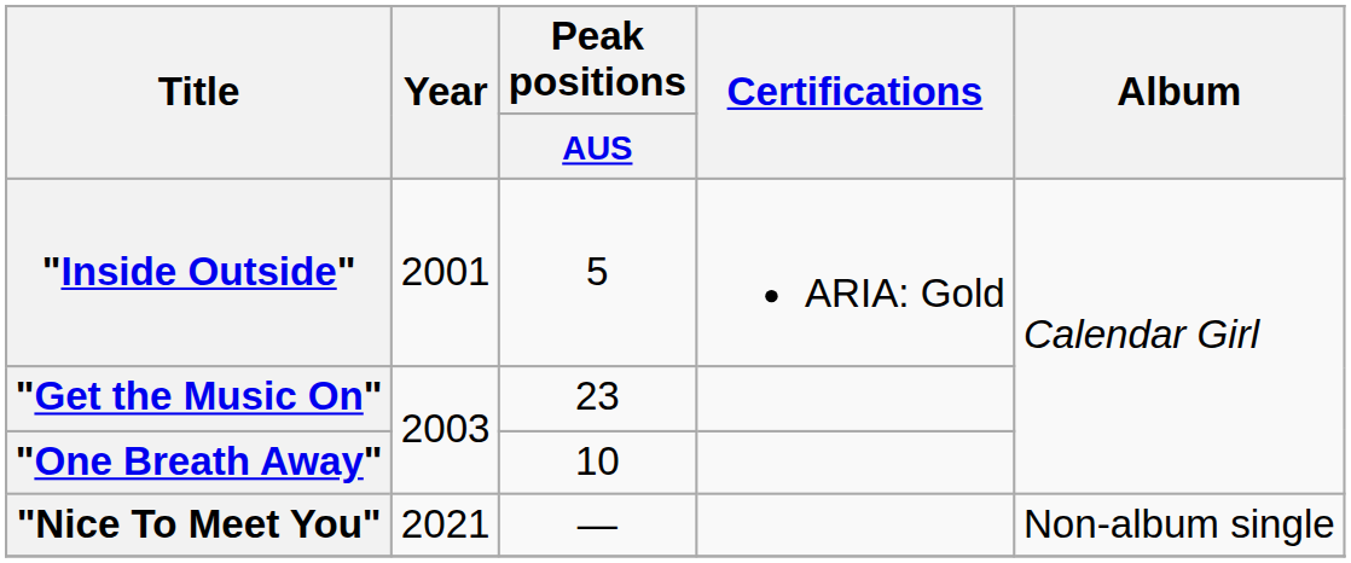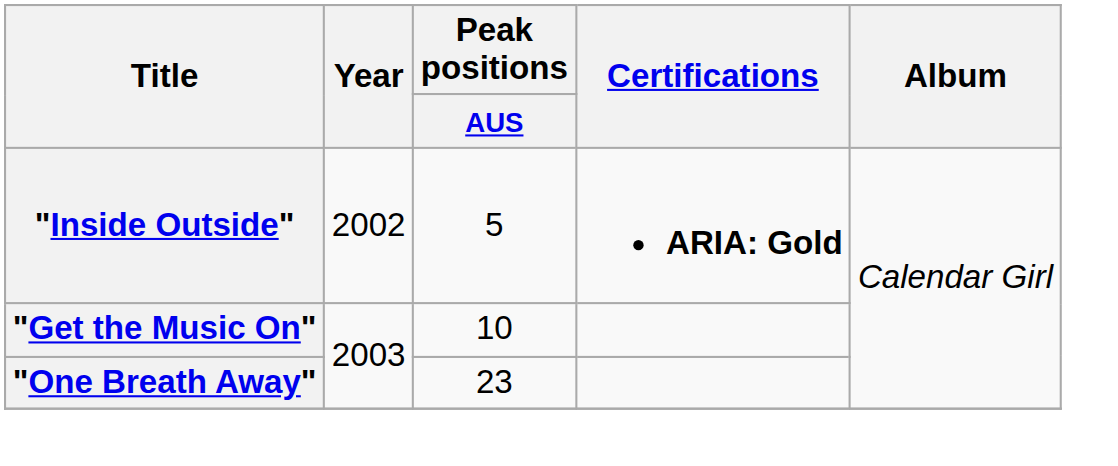"Inside Outside" | Year: 2001 -> 2002
"Inside Outside" | Certifications: normal -> bold
"Get the Music On" | Peak positions / AUS: 23 -> 10
"One Breath Away" | Peak positions / AUS: 10 -> 23
- row: "Nice To Meet You" | 2021 | — | Non-album single
